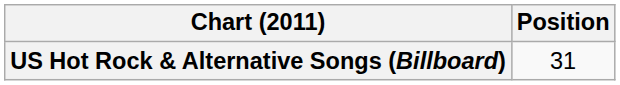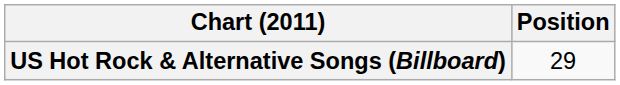US Hot Rock & Alternative Songs (Billboard) | Position: 31 -> 29
